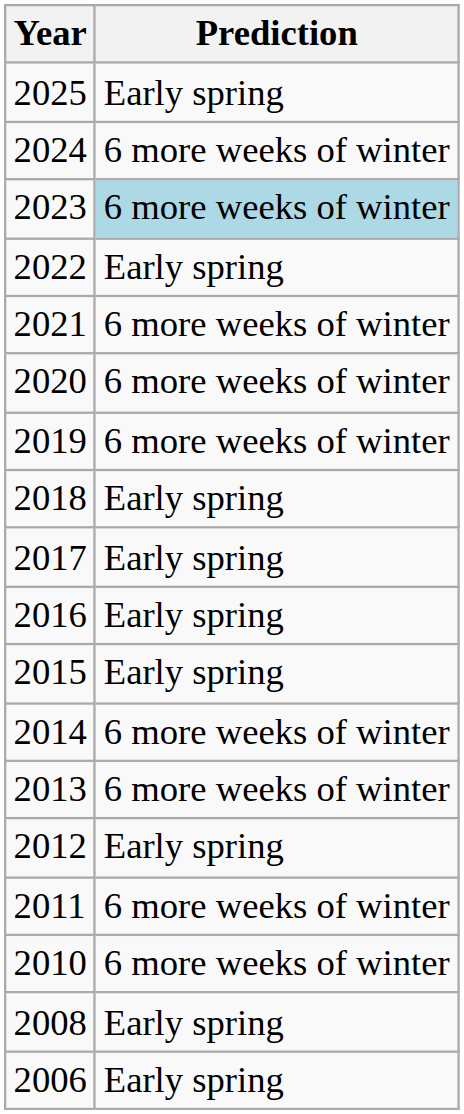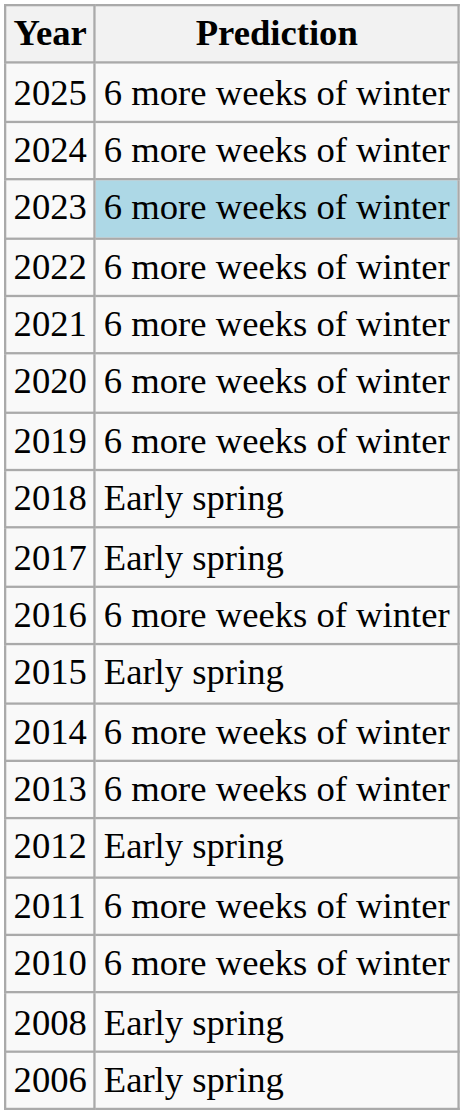2025 | Prediction: Early spring -> 6 more weeks of winter
2022 | Prediction: Early spring -> 6 more weeks of winter
2016 | Prediction: Early spring -> 6 more weeks of winter
